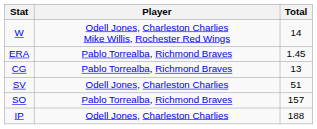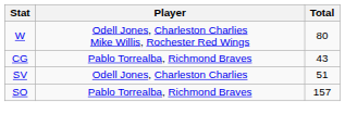W | Total: 14 -> 80
- row: ERA | Pablo Torrealba, Richmond Braves | 1.45
CG | Total: 13 -> 43
- row: IP | Odell Jones, Charleston Charlies | 188
